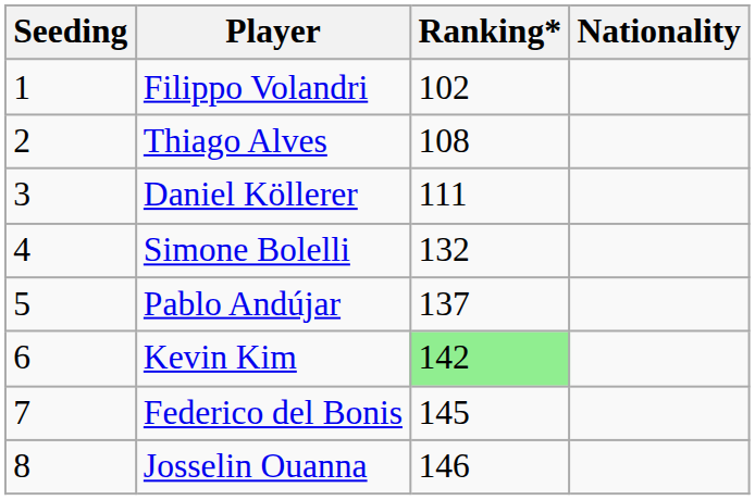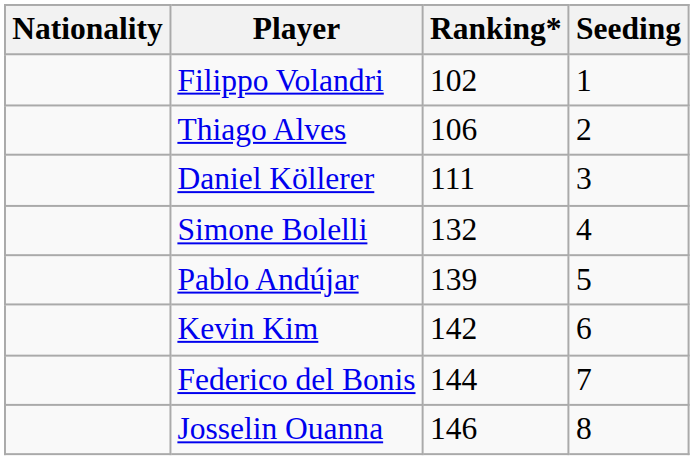columns swapped: Nationality <-> Seeding
Thiago Alves | Ranking*: 108 -> 106
Pablo Andújar | Ranking*: 137 -> 139
Kevin Kim | Ranking*: lightgreen background -> no background
Federico del Bonis | Ranking*: 145 -> 144
